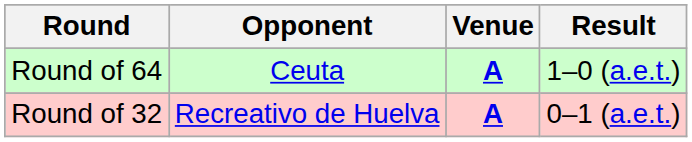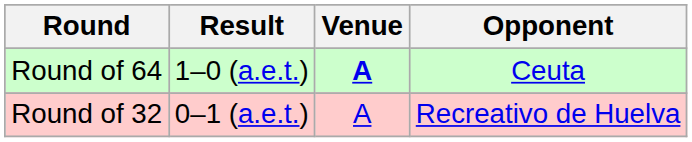columns swapped: Opponent <-> Result
Round of 32 | Venue: bold -> normal
